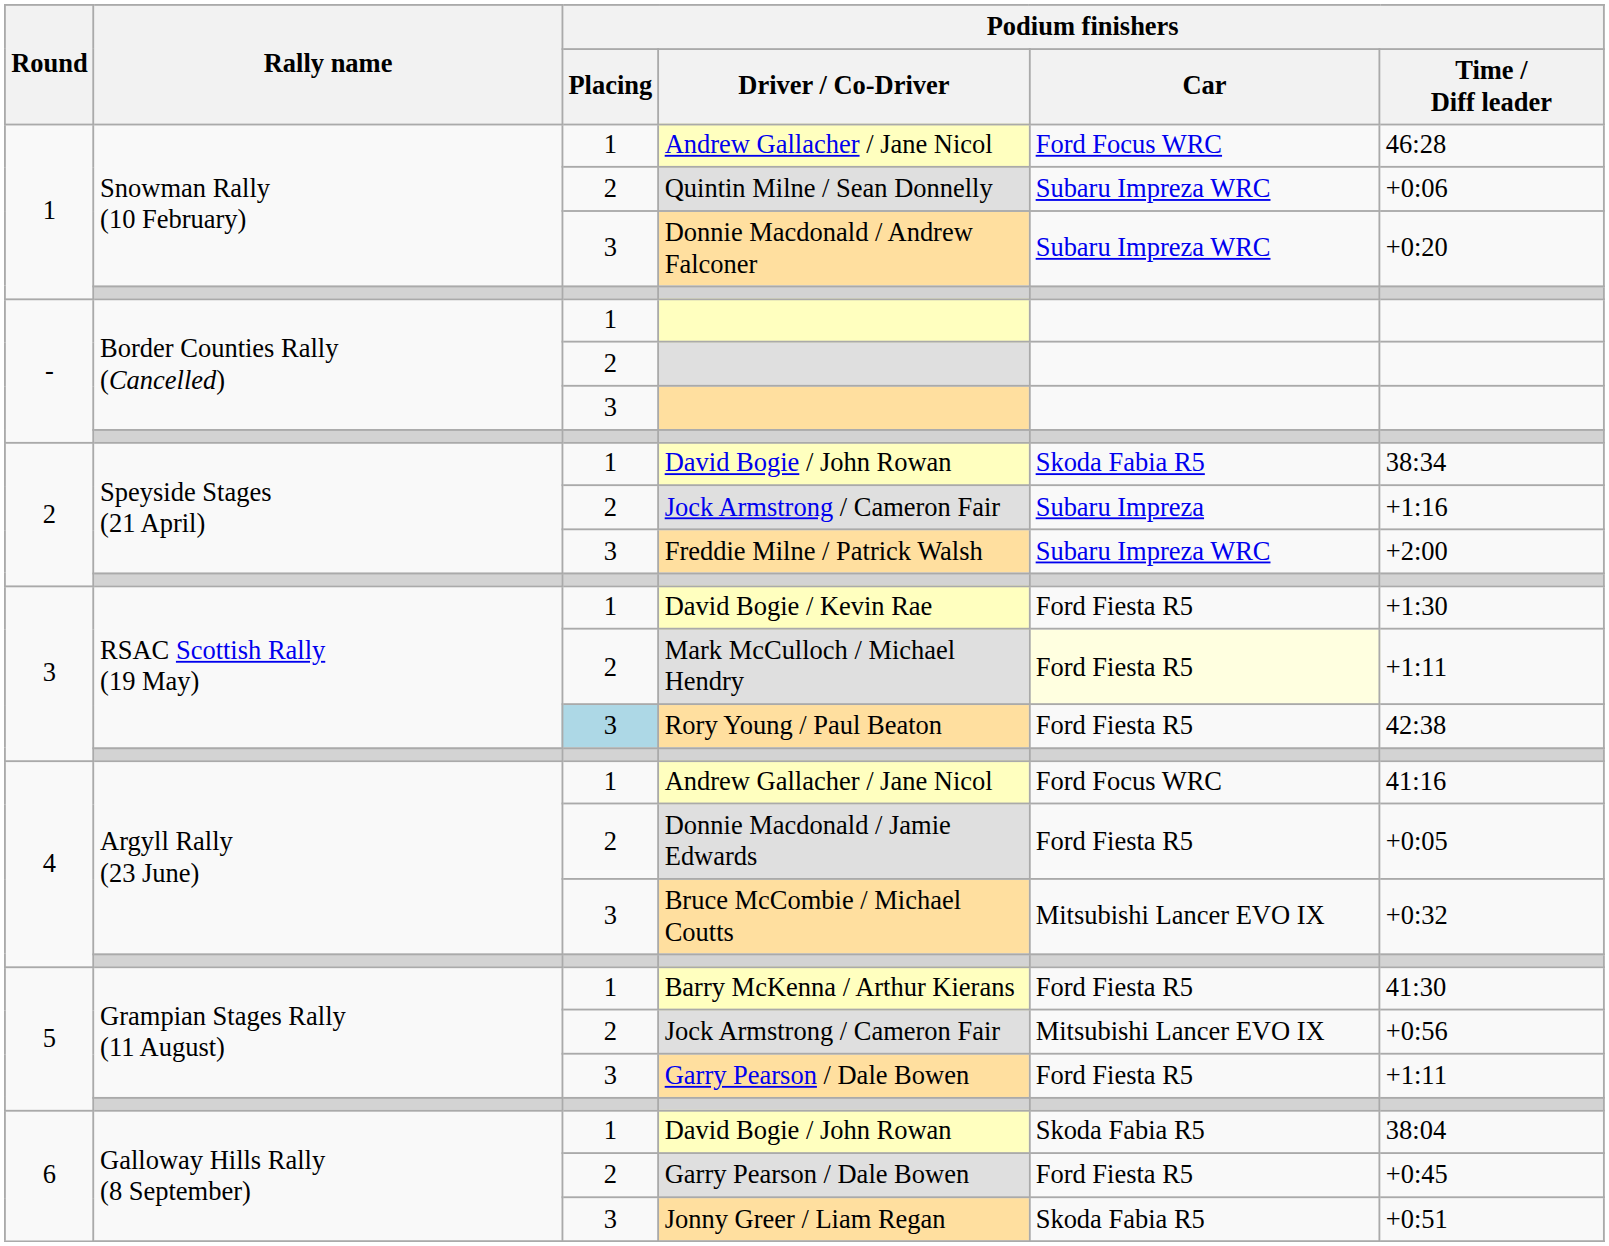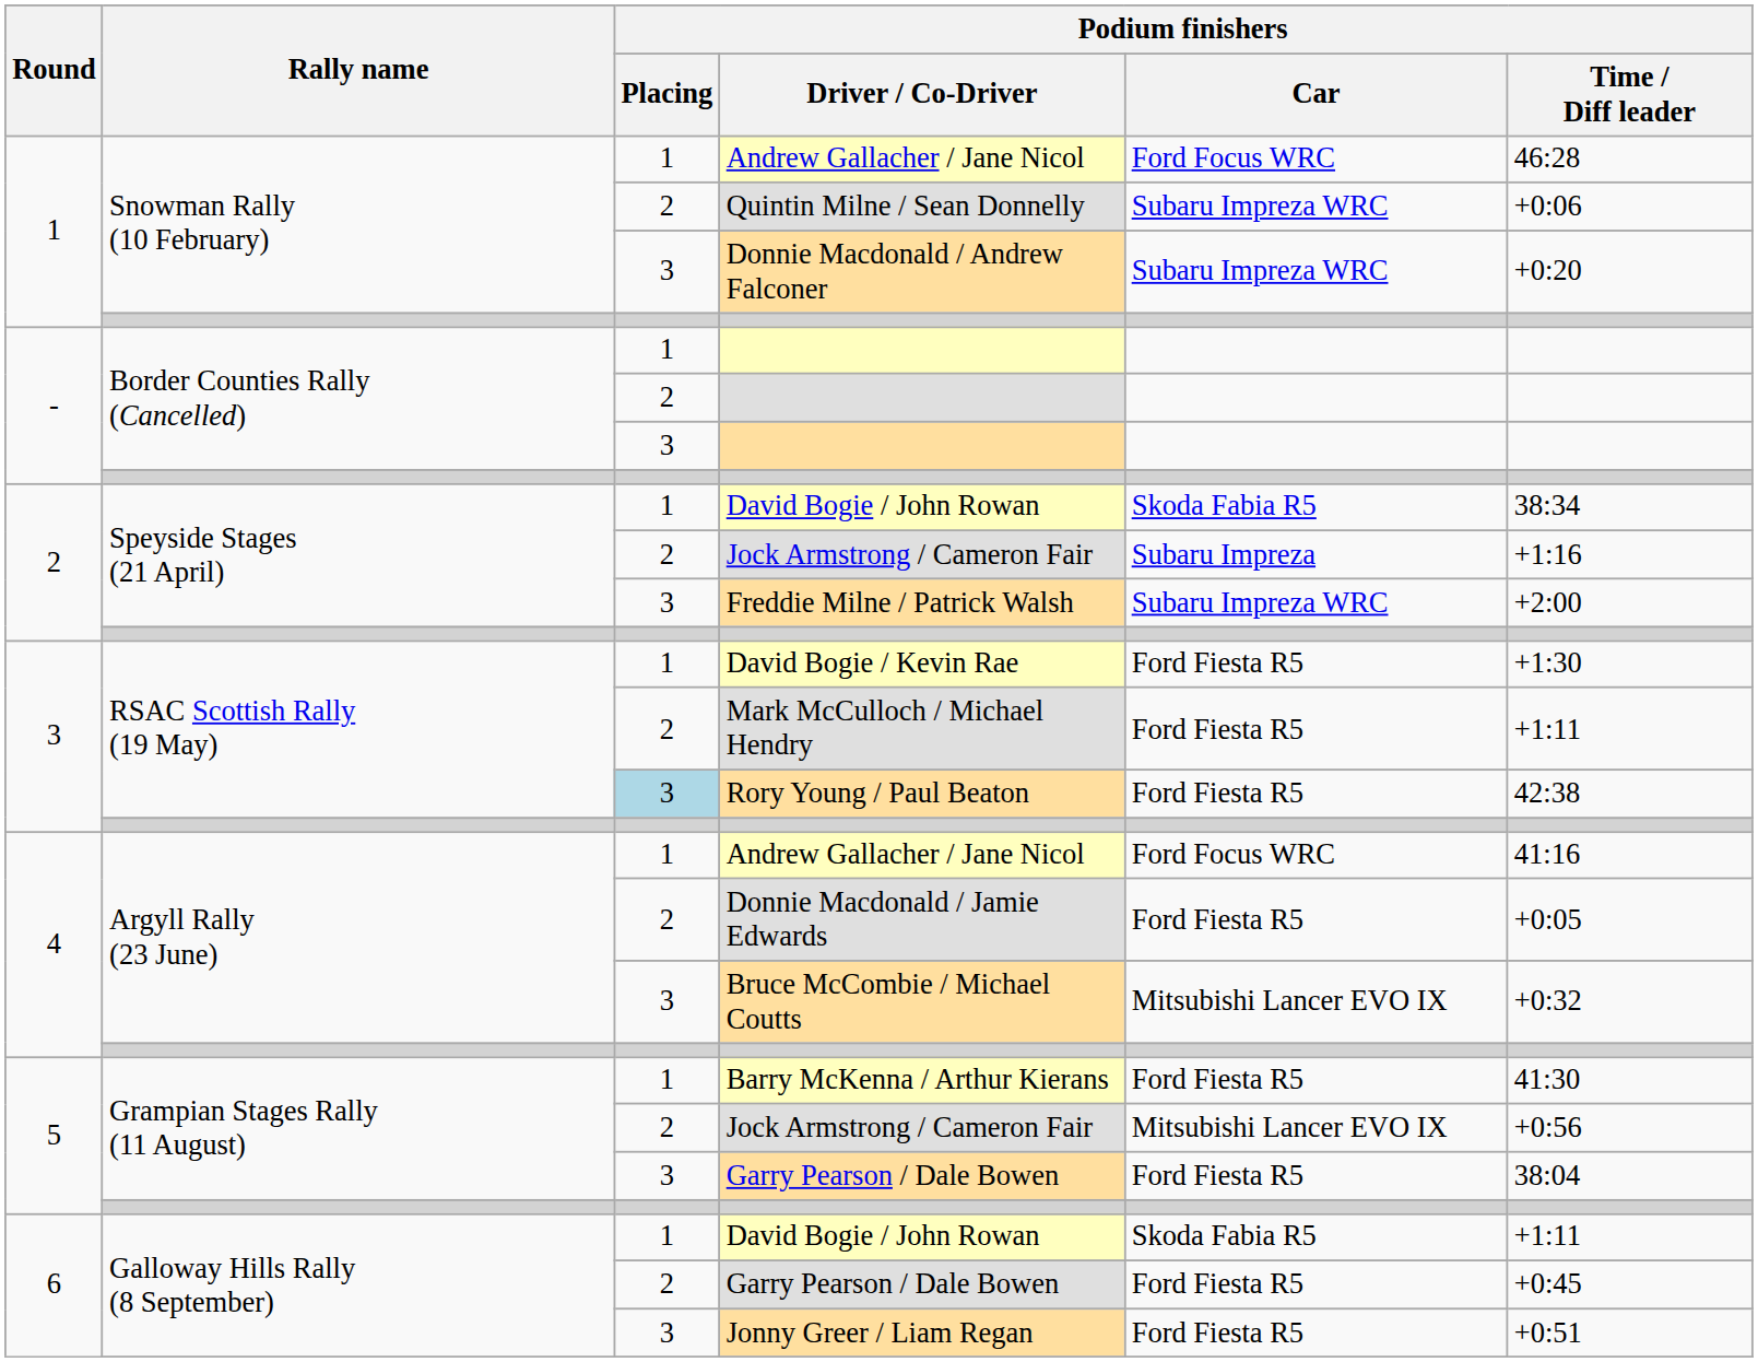Mark McCulloch / Michael Hendry | Podium finishers / Car: lightyellow background -> no background
5 / Garry Pearson / Dale Bowen | Podium finishers / Time / Diff leader: +1:11 -> 38:04
6 / David Bogie / John Rowan | Podium finishers / Time / Diff leader: 38:04 -> +1:11
Jonny Greer / Liam Regan | Podium finishers / Car: Skoda Fabia R5 -> Ford Fiesta R5
